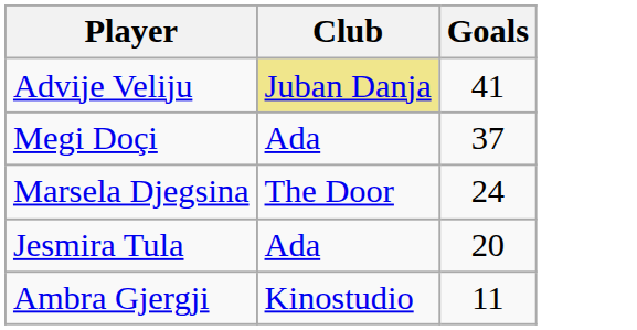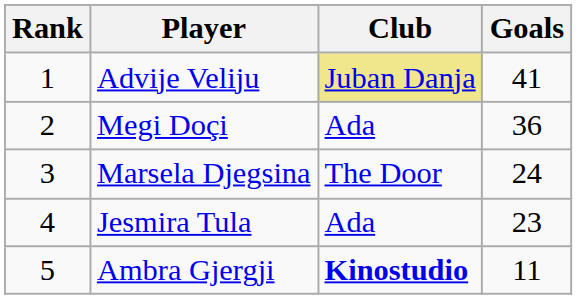+ column: Rank | 1 | 2 | 3 | 4 | 5
Megi Doçi | Goals: 37 -> 36
Jesmira Tula | Goals: 20 -> 23
Ambra Gjergji | Club: normal -> bold
